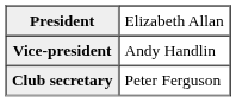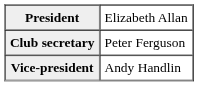rows swapped: Vice-president <-> Club secretary
